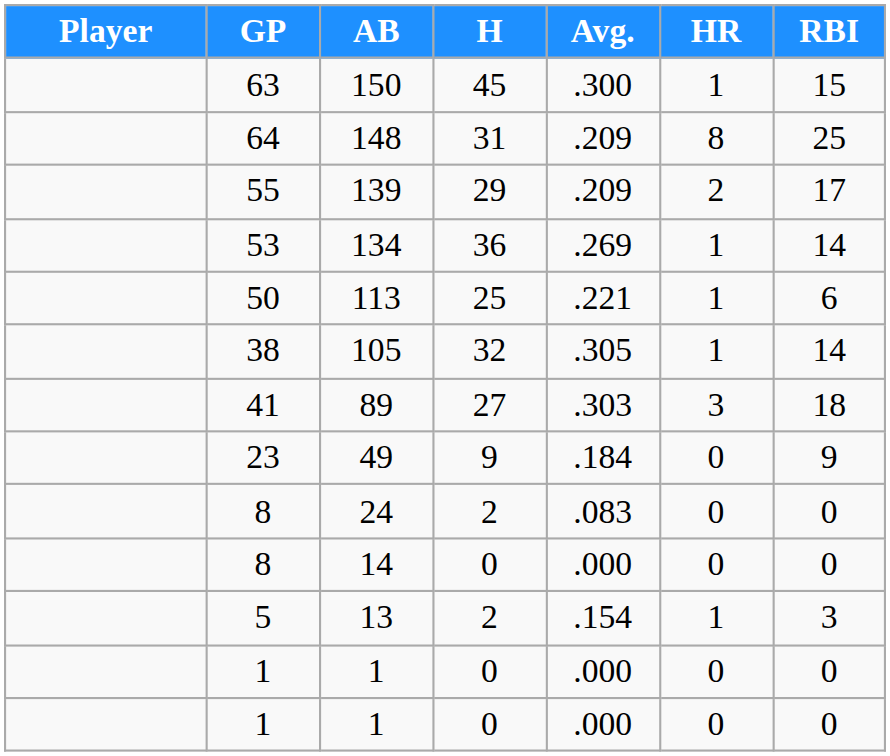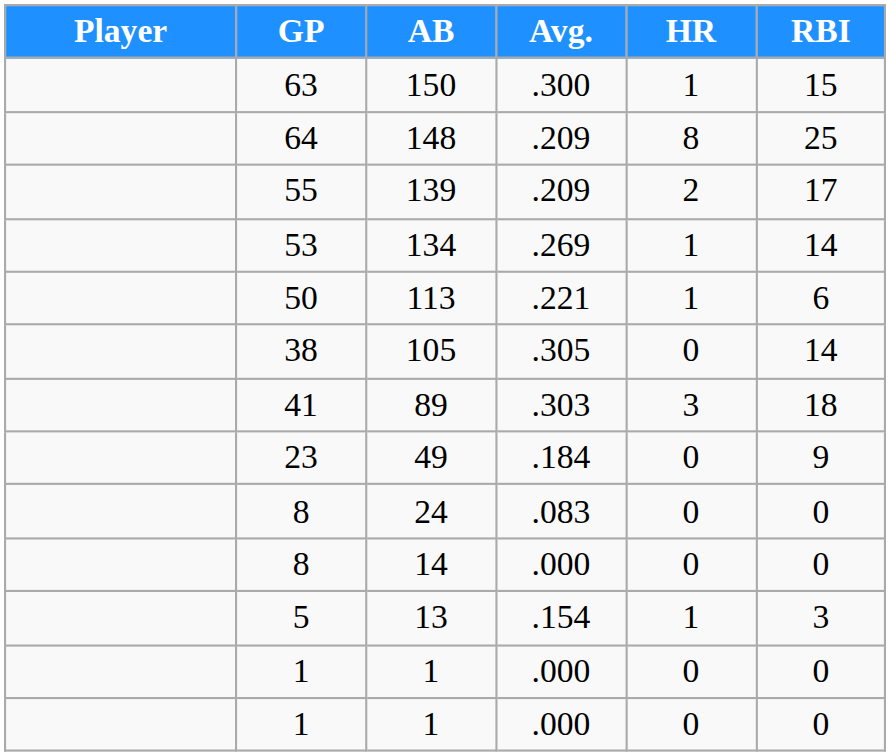- column: H | 45 | 31 | 29 | 36 | 25 | 32 | 27 | 9 | 2 | 0 | 2 | 0 | 0
105 | HR: 1 -> 0
